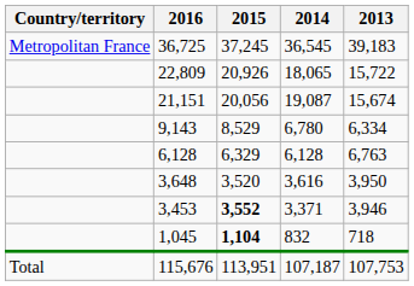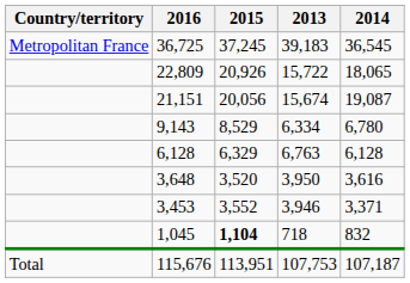columns swapped: 2014 <-> 2013
3,453 | 2015: bold -> normal
